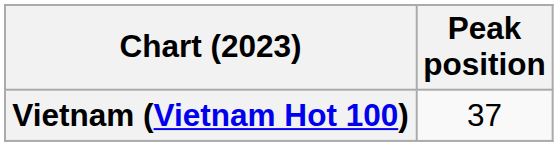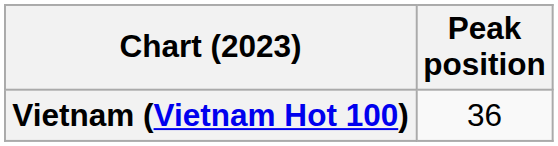Vietnam (Vietnam Hot 100) | Peak position: 37 -> 36
